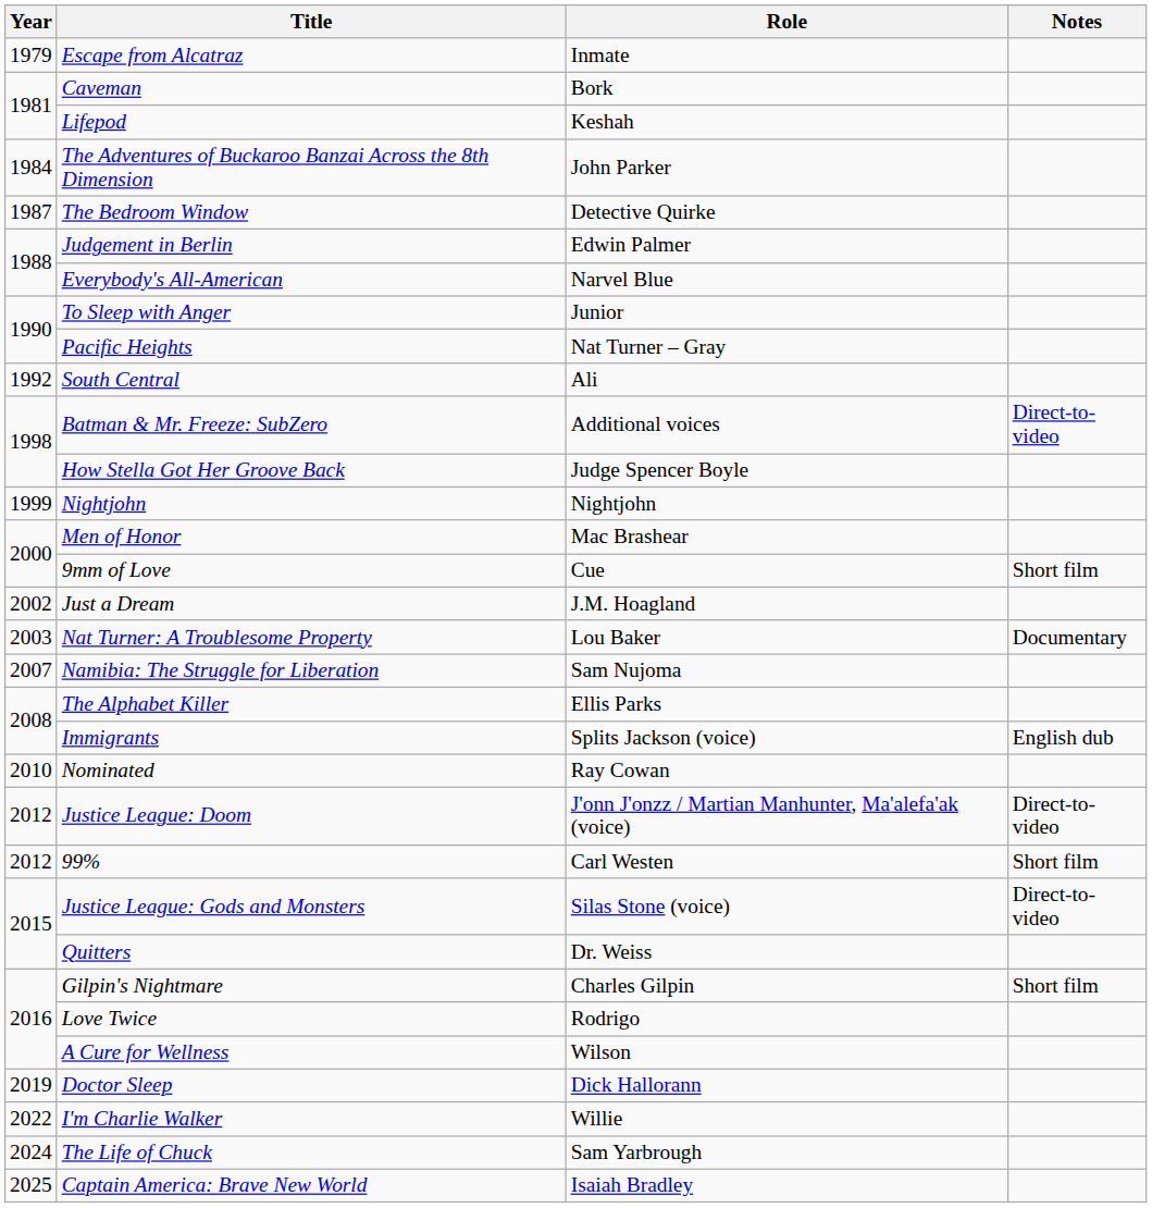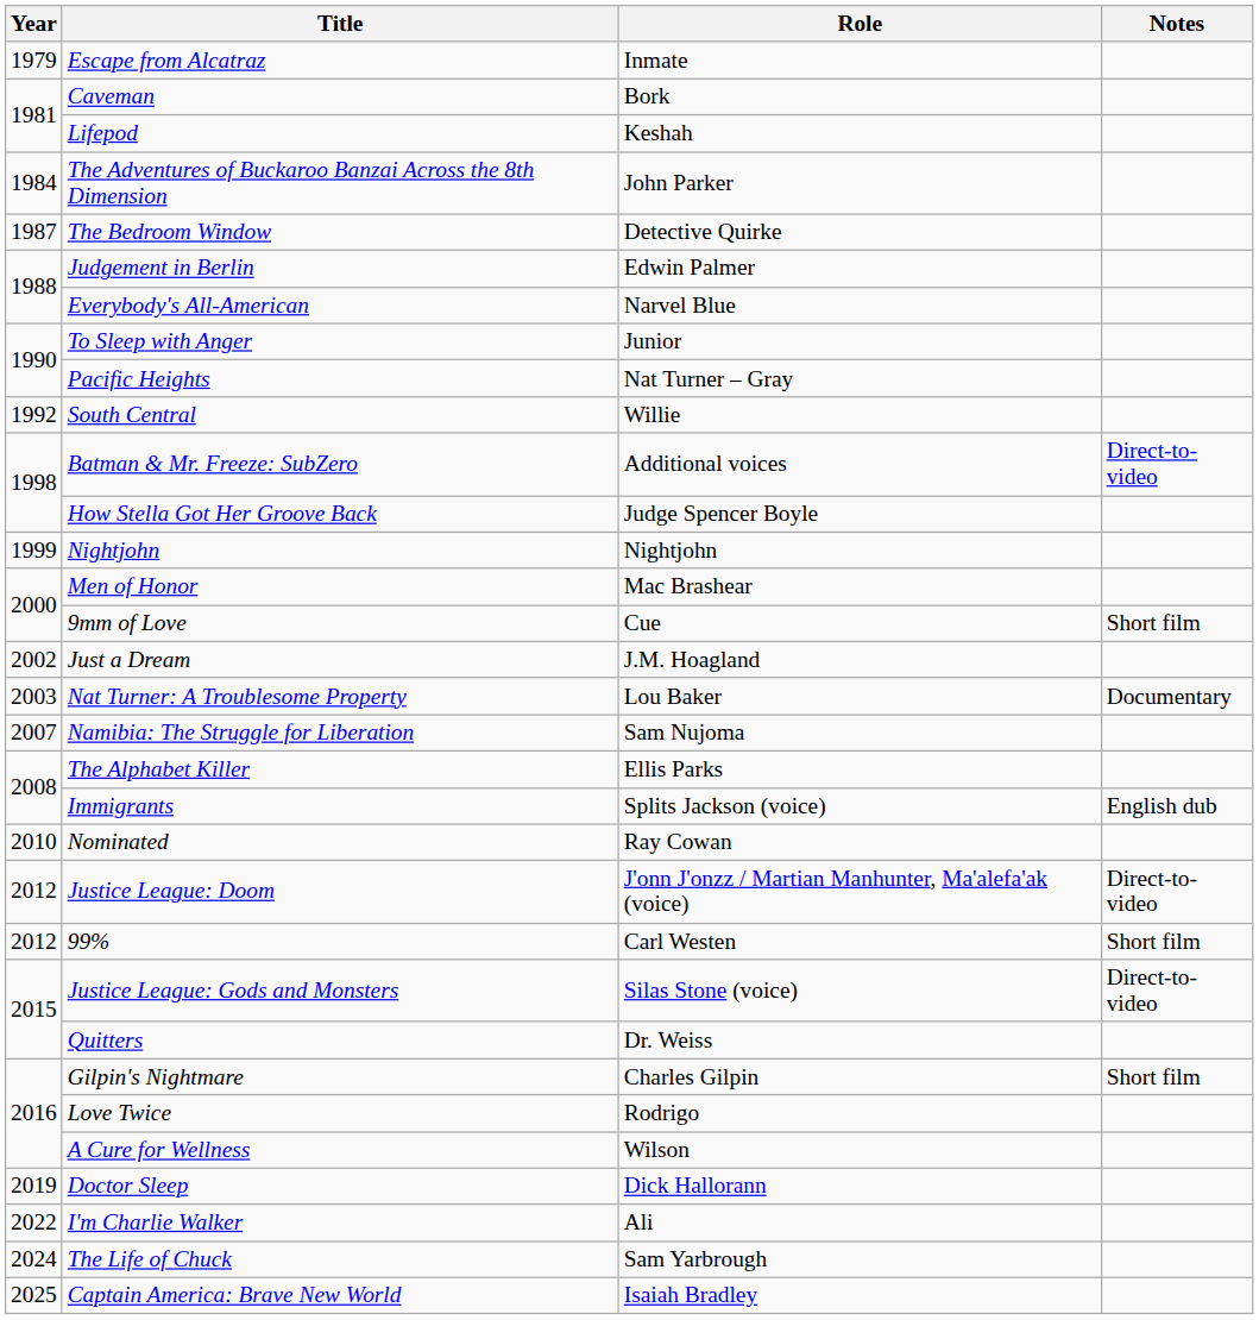South Central | Role: Ali -> Willie
I'm Charlie Walker | Role: Willie -> Ali
